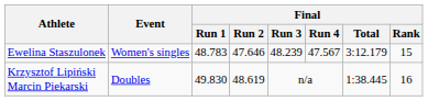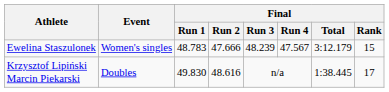Ewelina Staszulonek | Final / Run 2: 47.646 -> 47.666
Krzysztof Lipiński Marcin Piekarski | Final / Run 2: 48.619 -> 48.616
Krzysztof Lipiński Marcin Piekarski | Final / Rank: 16 -> 17
